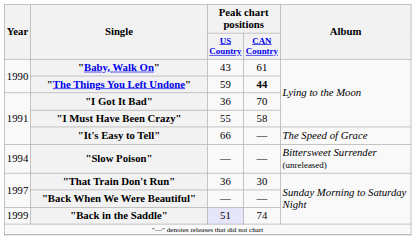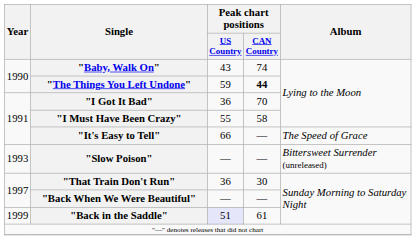"Baby, Walk On" | Peak chart positions / CAN Country: 61 -> 74
"Slow Poison" | Year: 1994 -> 1993
"Back in the Saddle" | Peak chart positions / CAN Country: 74 -> 61
